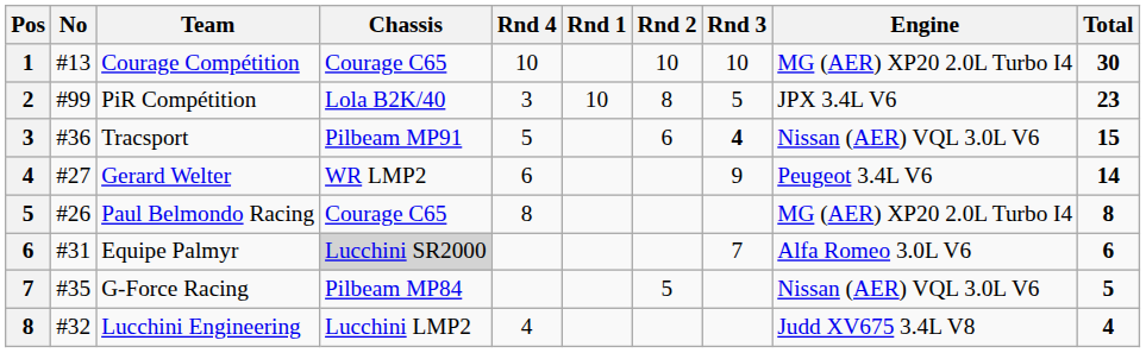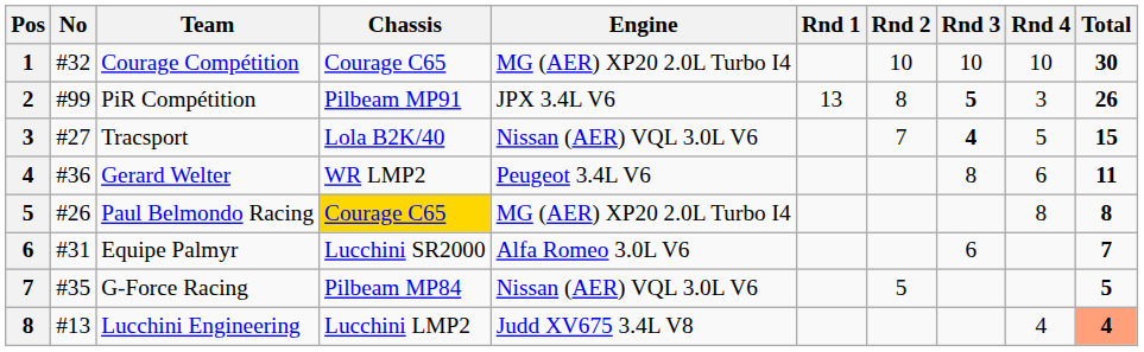columns swapped: Engine <-> Rnd 4
Courage Compétition | No: #13 -> #32
PiR Compétition | Chassis: Lola B2K/40 -> Pilbeam MP91
PiR Compétition | Rnd 1: 10 -> 13
PiR Compétition | Rnd 3: normal -> bold
PiR Compétition | Total: 23 -> 26
Tracsport | No: #36 -> #27
Tracsport | Chassis: Pilbeam MP91 -> Lola B2K/40
Tracsport | Rnd 2: 6 -> 7
Gerard Welter | No: #27 -> #36
Gerard Welter | Rnd 3: 9 -> 8
Gerard Welter | Total: 14 -> 11
Paul Belmondo Racing | Chassis: no background -> gold background
Equipe Palmyr | Chassis: lightgrey background -> no background
Equipe Palmyr | Rnd 3: 7 -> 6
Equipe Palmyr | Total: 6 -> 7
Lucchini Engineering | No: #32 -> #13
Lucchini Engineering | Total: no background -> lightsalmon background
